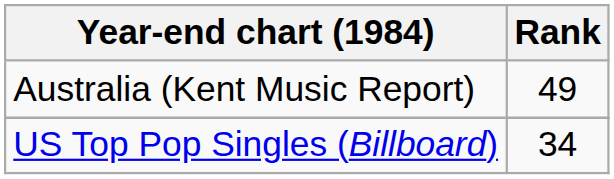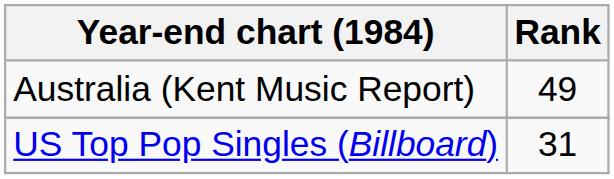US Top Pop Singles (Billboard) | Rank: 34 -> 31
